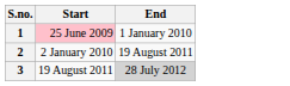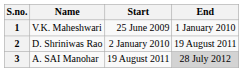+ column: Name | V.K. Maheshwari | D. Shriniwas Rao | A. SAI Manohar
1 | Start: pink background -> no background
